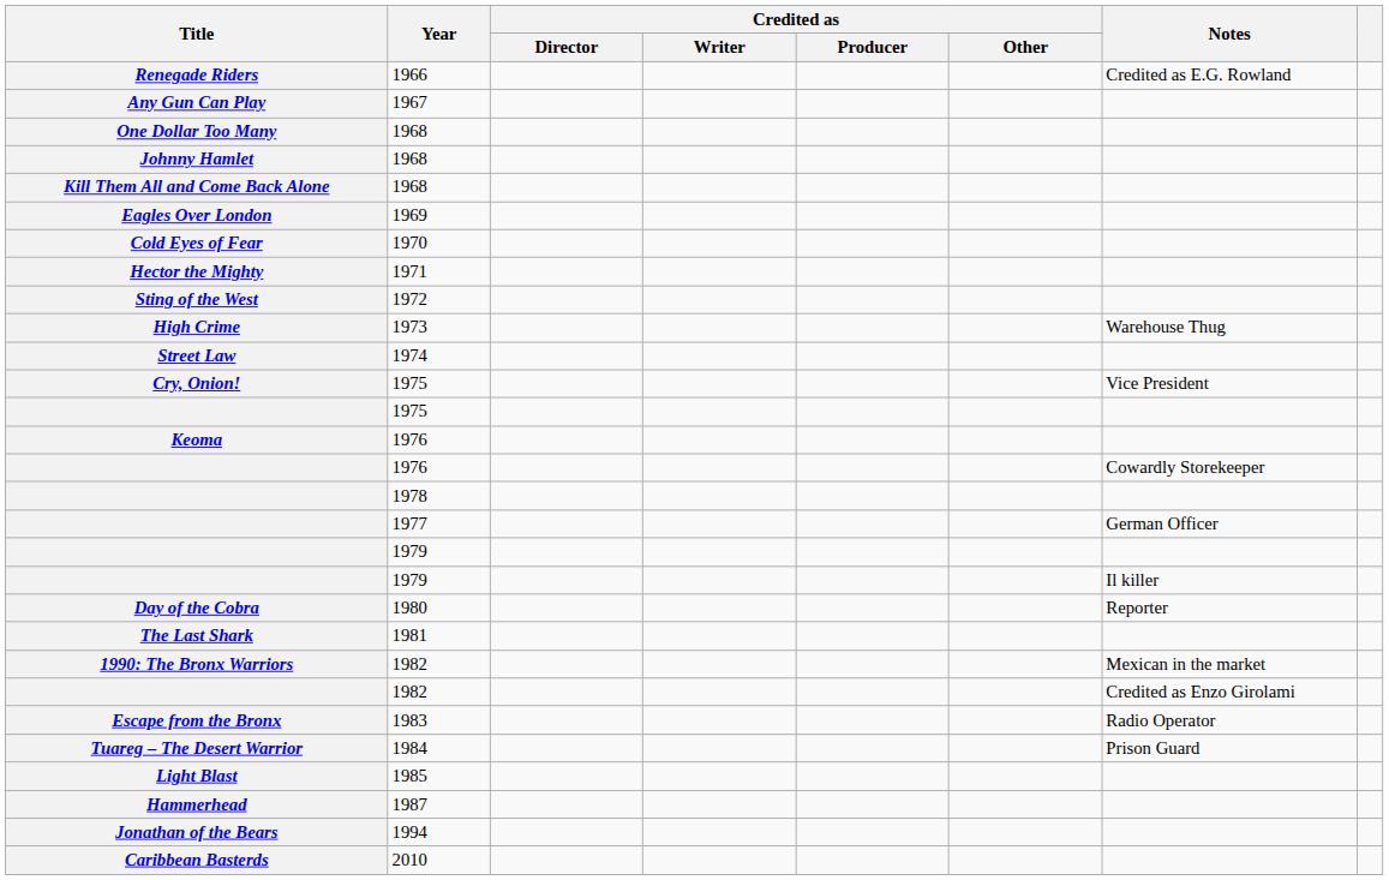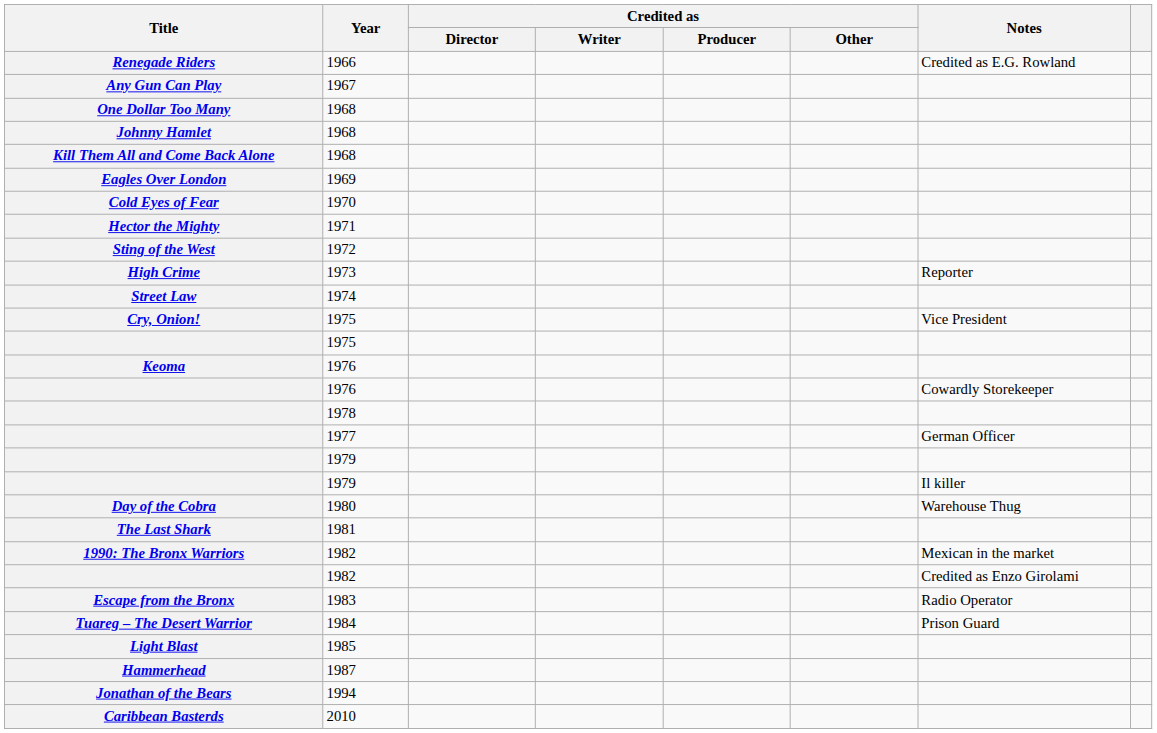High Crime | Notes: Warehouse Thug -> Reporter
Day of the Cobra | Notes: Reporter -> Warehouse Thug
